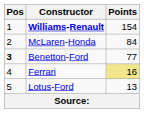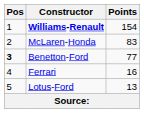McLaren-Honda | Points: 84 -> 83
Ferrari | Points: khaki background -> no background
